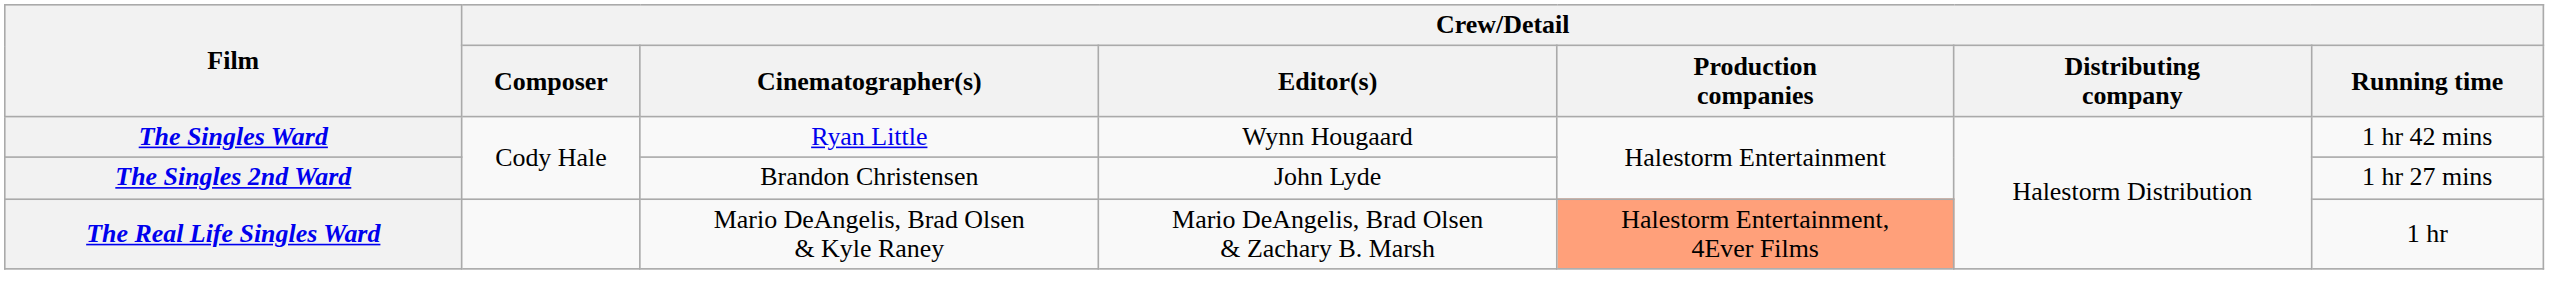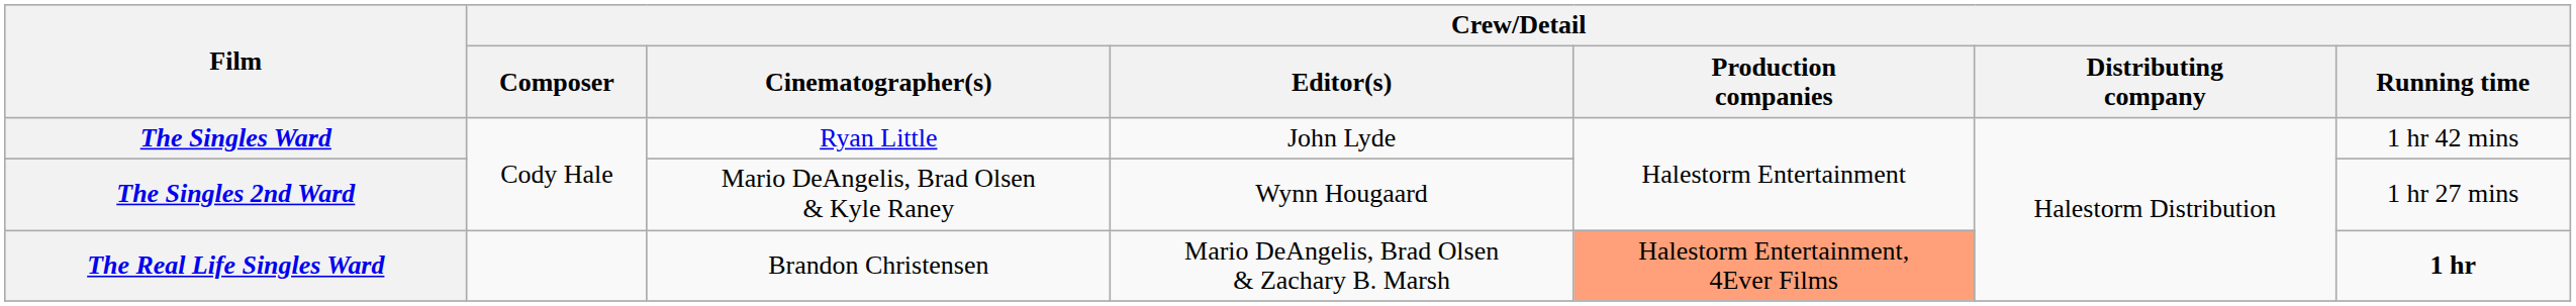The Singles Ward | Crew/Detail / Editor(s): Wynn Hougaard -> John Lyde
The Singles 2nd Ward | Crew/Detail / Cinematographer(s): Brandon Christensen -> Mario DeAngelis, Brad Olsen & Kyle Raney
The Singles 2nd Ward | Crew/Detail / Editor(s): John Lyde -> Wynn Hougaard
The Real Life Singles Ward | Crew/Detail / Cinematographer(s): Mario DeAngelis, Brad Olsen & Kyle Raney -> Brandon Christensen
The Real Life Singles Ward | Crew/Detail / Running time: normal -> bold
